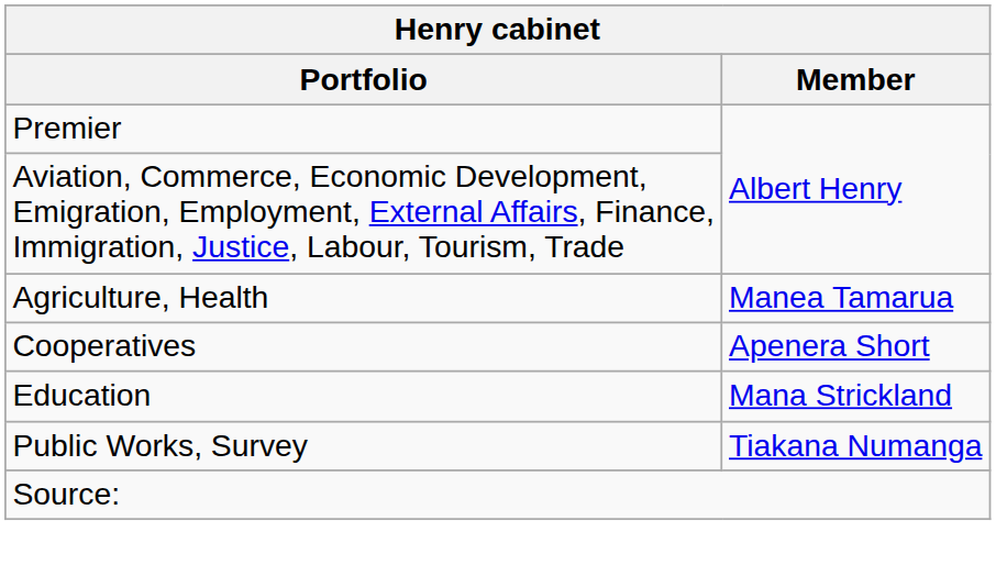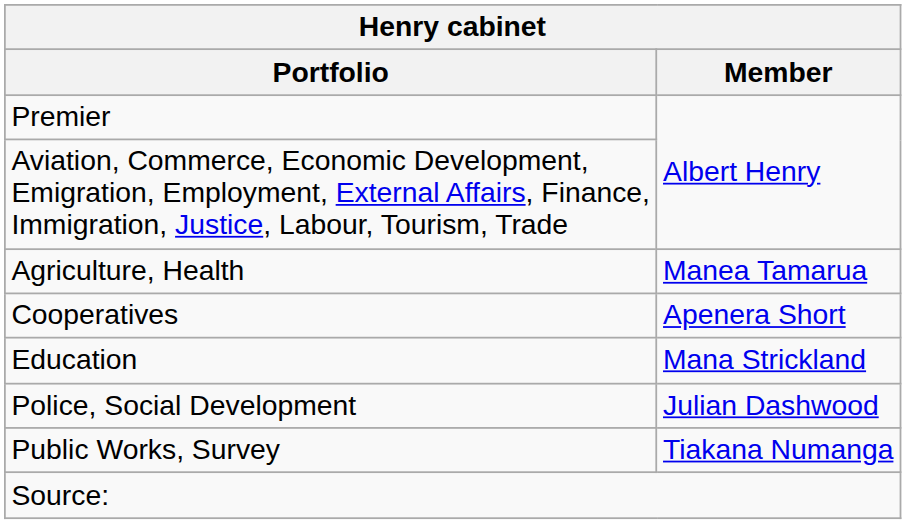+ row: Police, Social Development | Julian Dashwood
